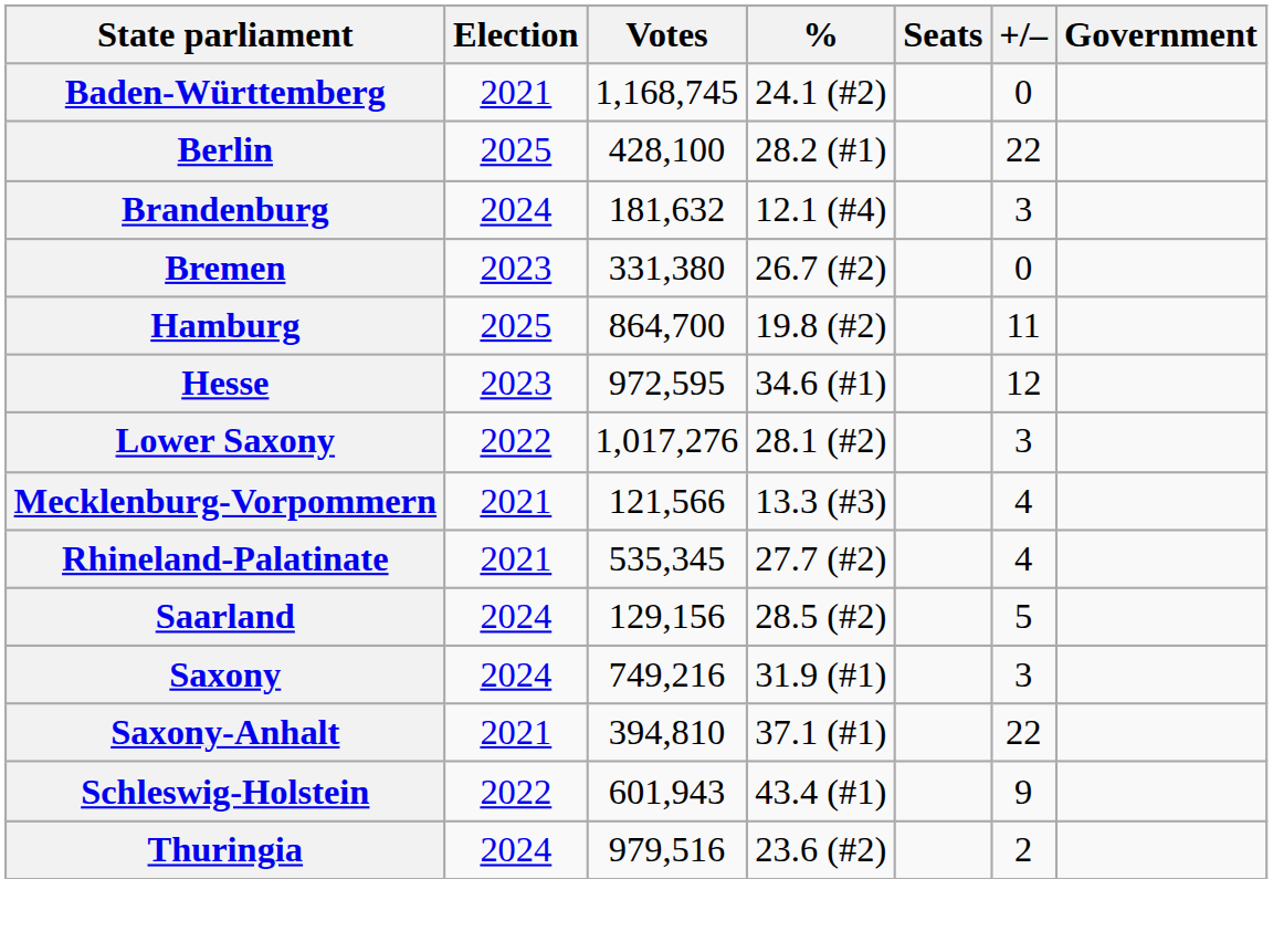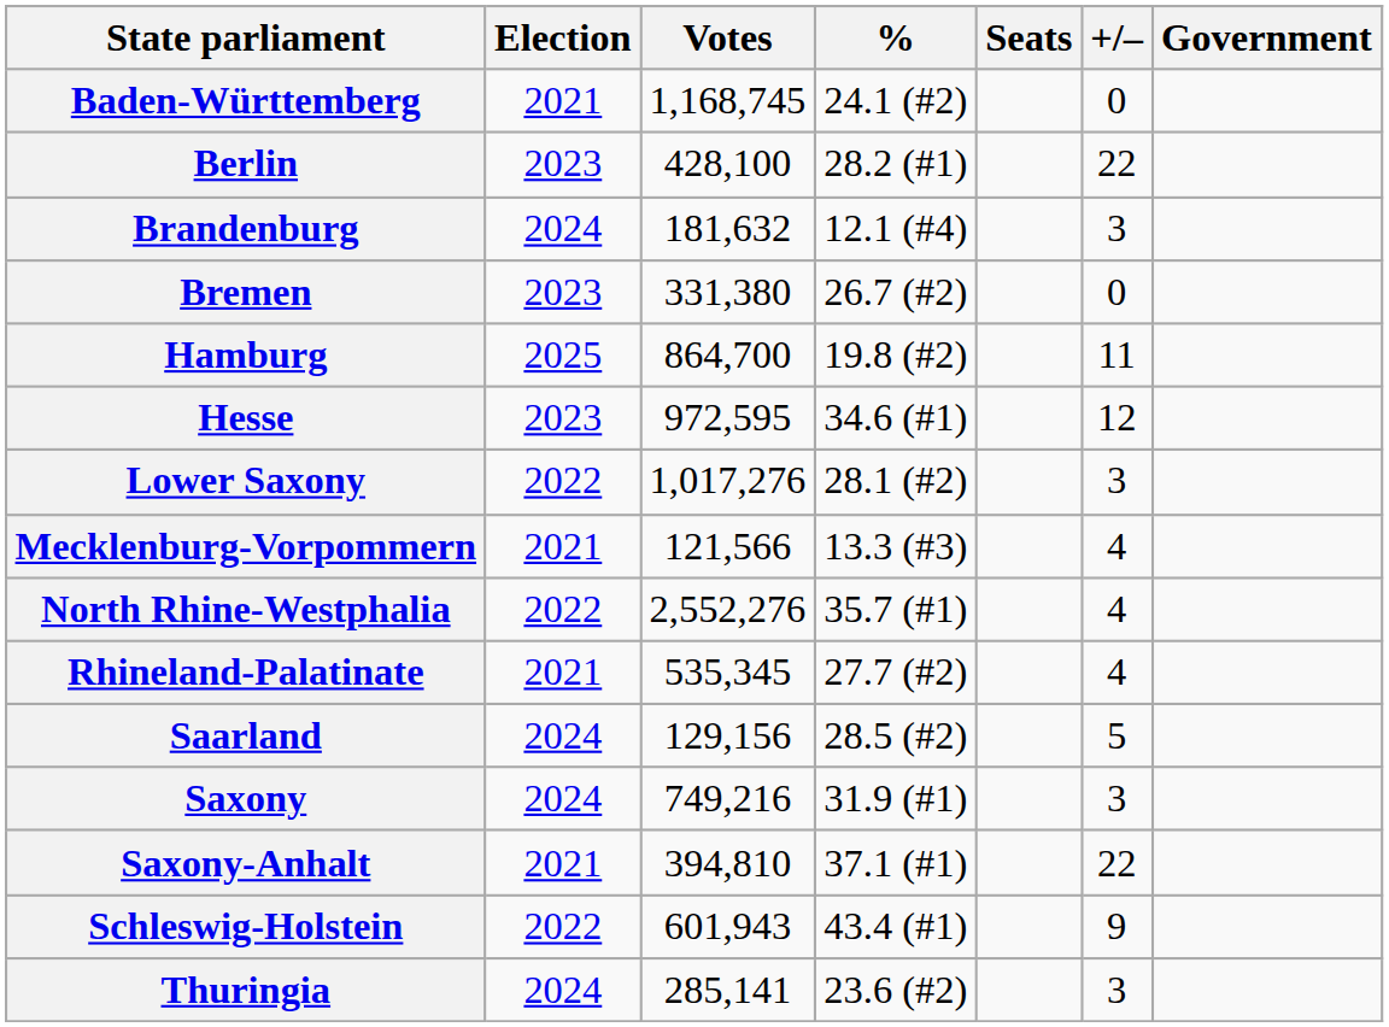Berlin | Election: 2025 -> 2023
+ row: North Rhine-Westphalia | 2022 | 2,552,276 | 35.7 (#1) | 4
Thuringia | Votes: 979,516 -> 285,141
Thuringia | +/–: 2 -> 3
